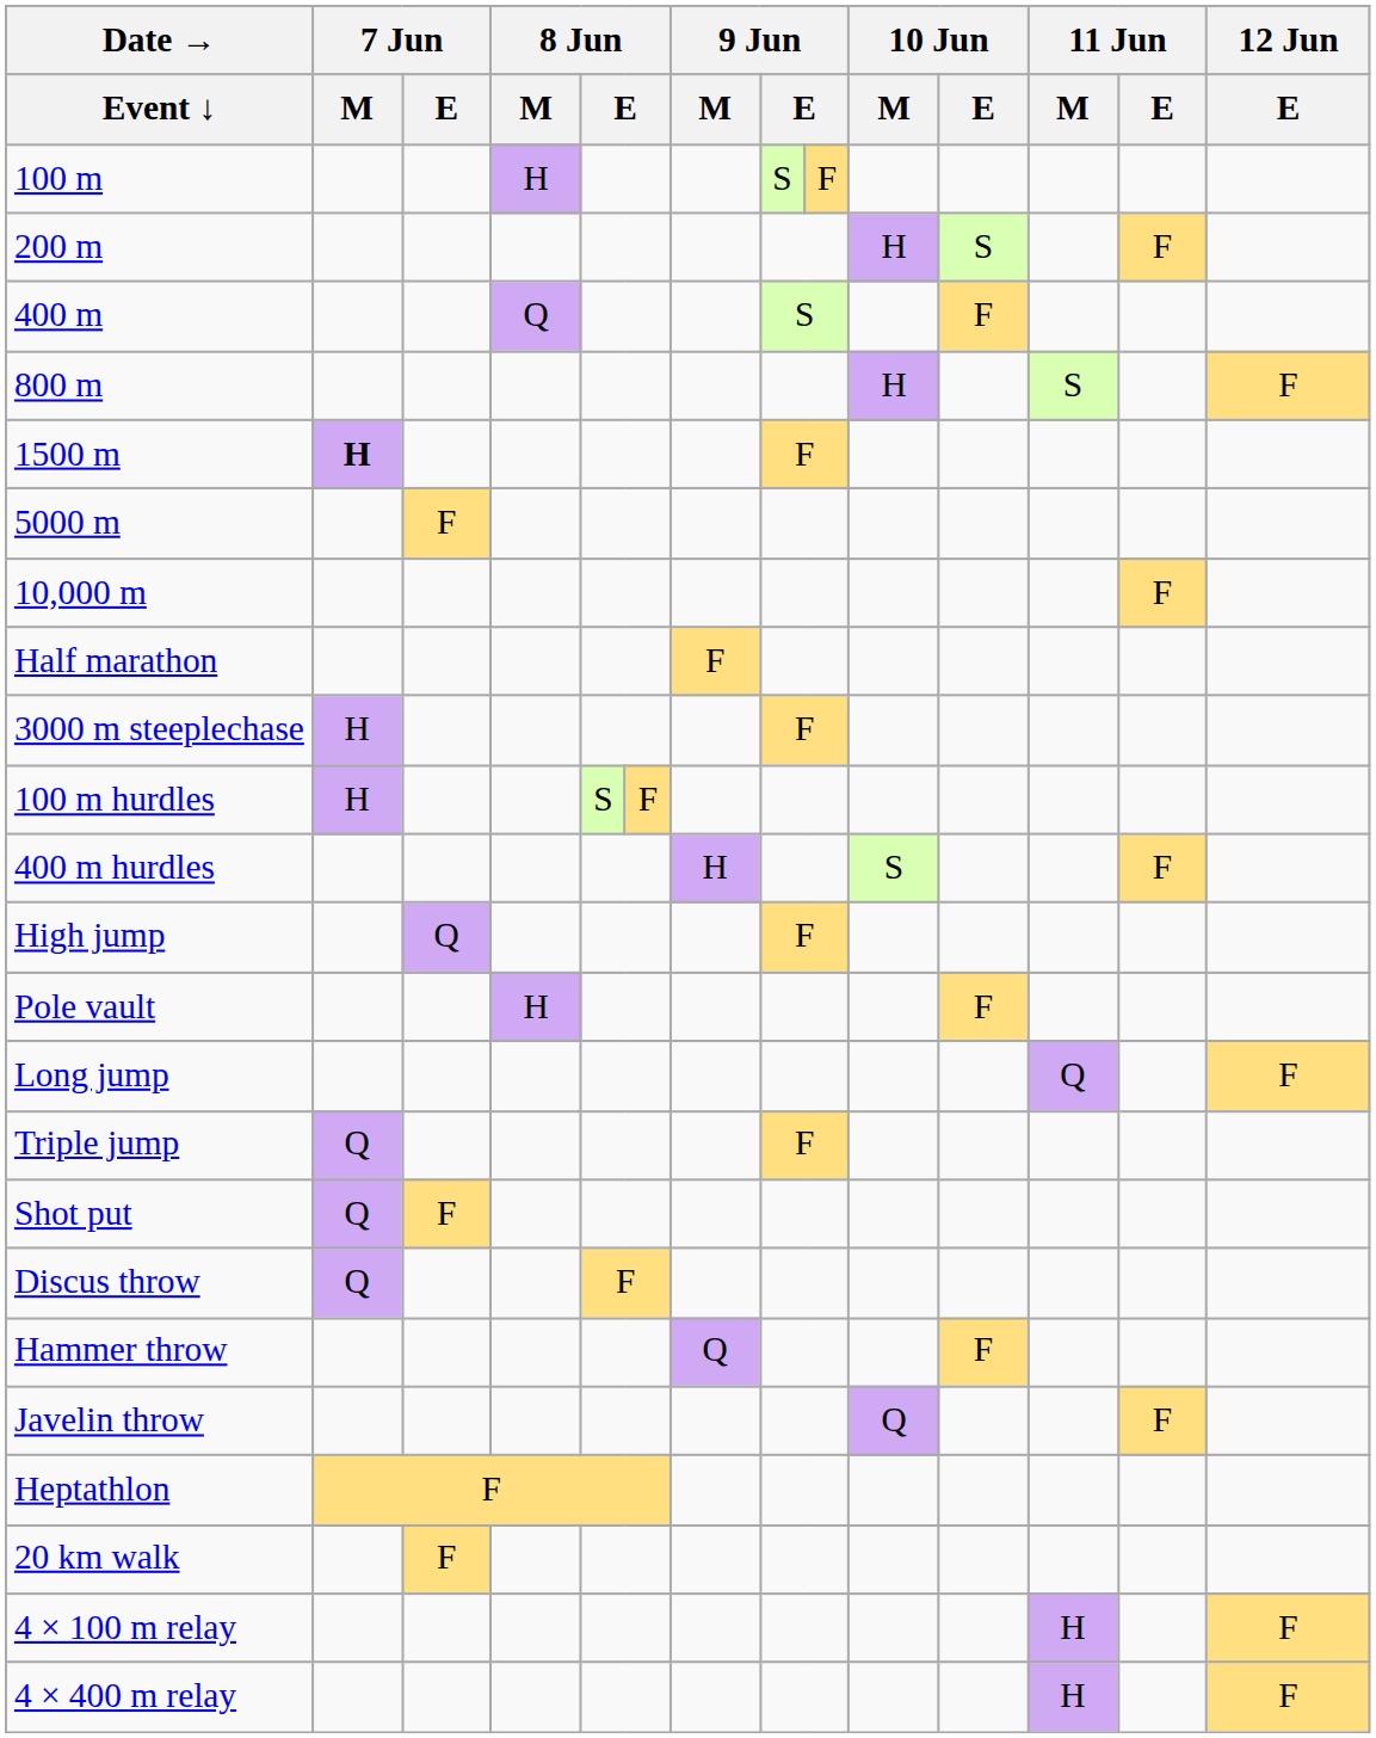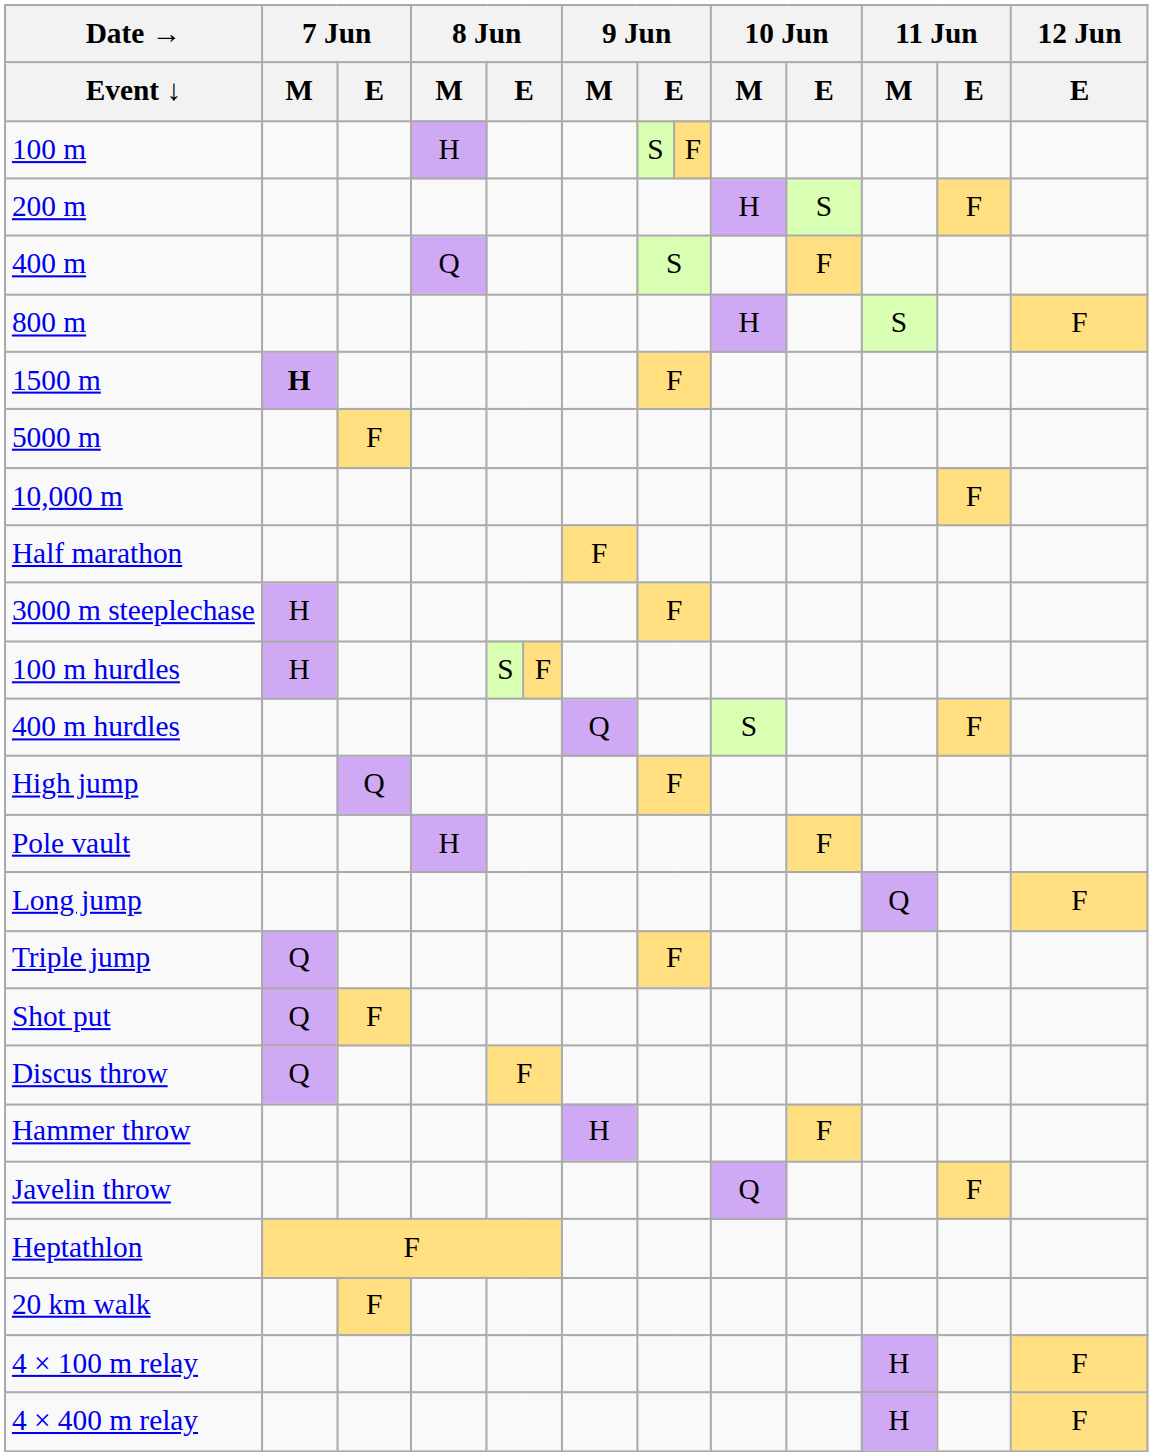400 m hurdles | 9 Jun / M: H -> Q
Hammer throw | 9 Jun / M: Q -> H
